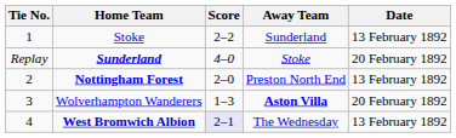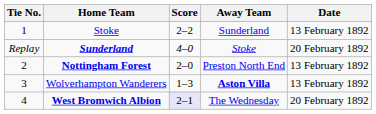Wolverhampton Wanderers | Date: 20 February 1892 -> 13 February 1892
West Bromwich Albion | Date: 13 February 1892 -> 20 February 1892
